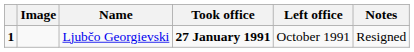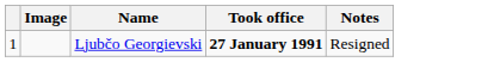- column: Left office | October 1991
Ljubčo Georgievski | column 1: bold -> normal
